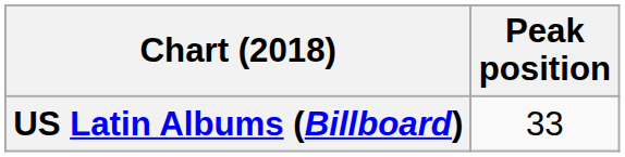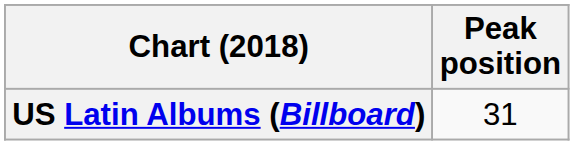US Latin Albums (Billboard) | Peak position: 33 -> 31
